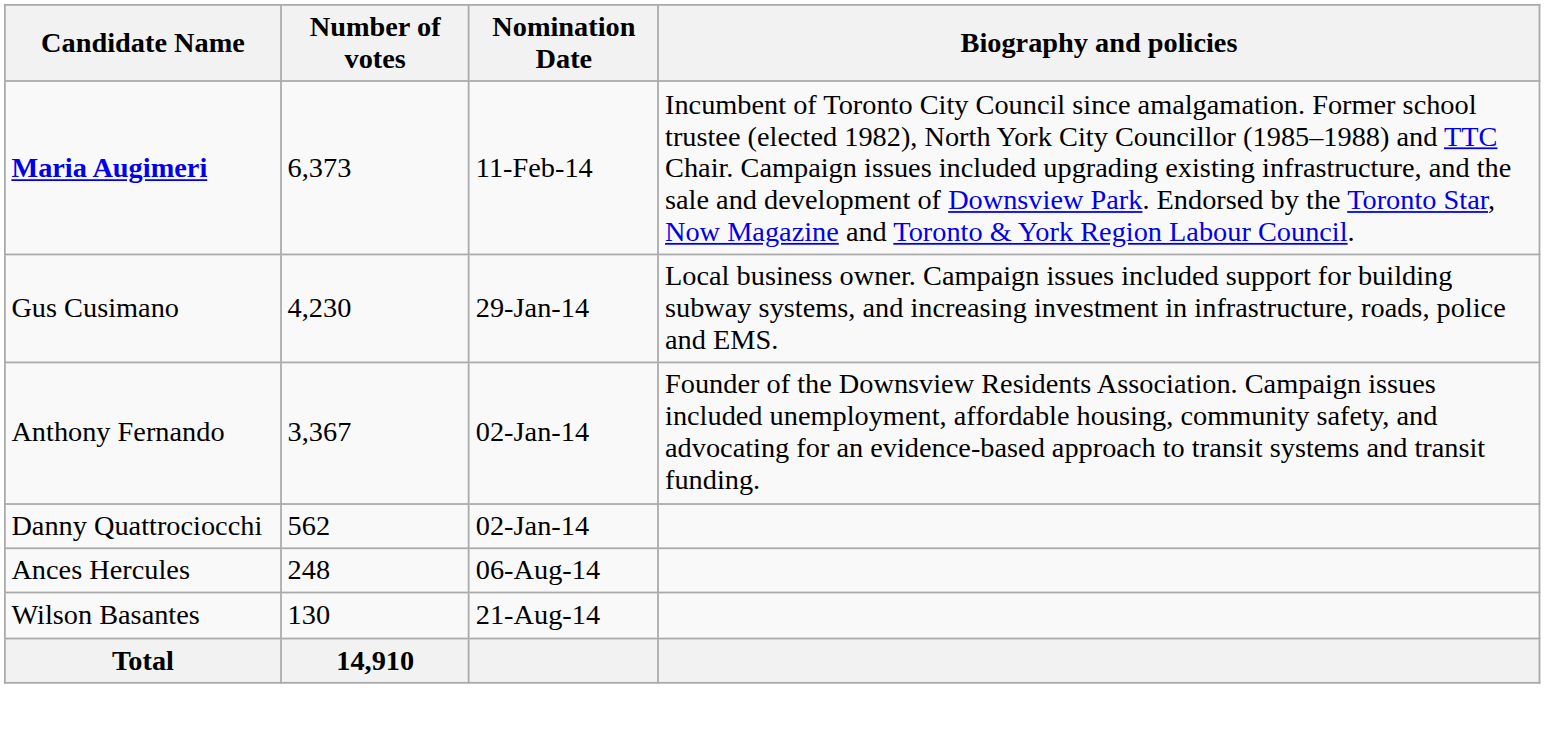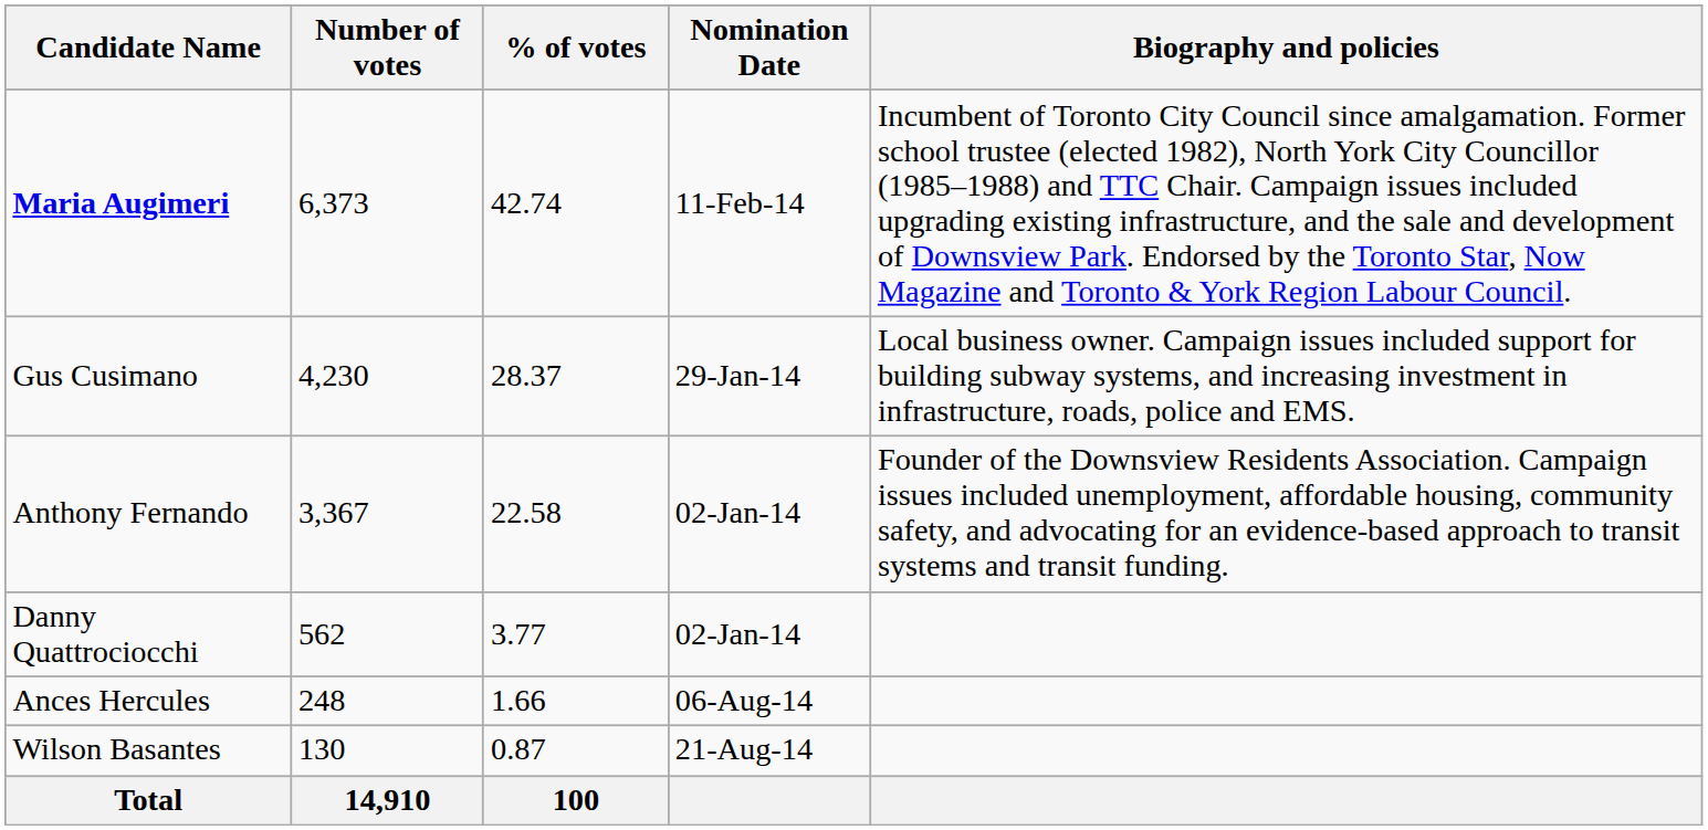+ column: % of votes | 42.74 | 28.37 | 22.58 | 3.77 | 1.66 | 0.87 | 100
